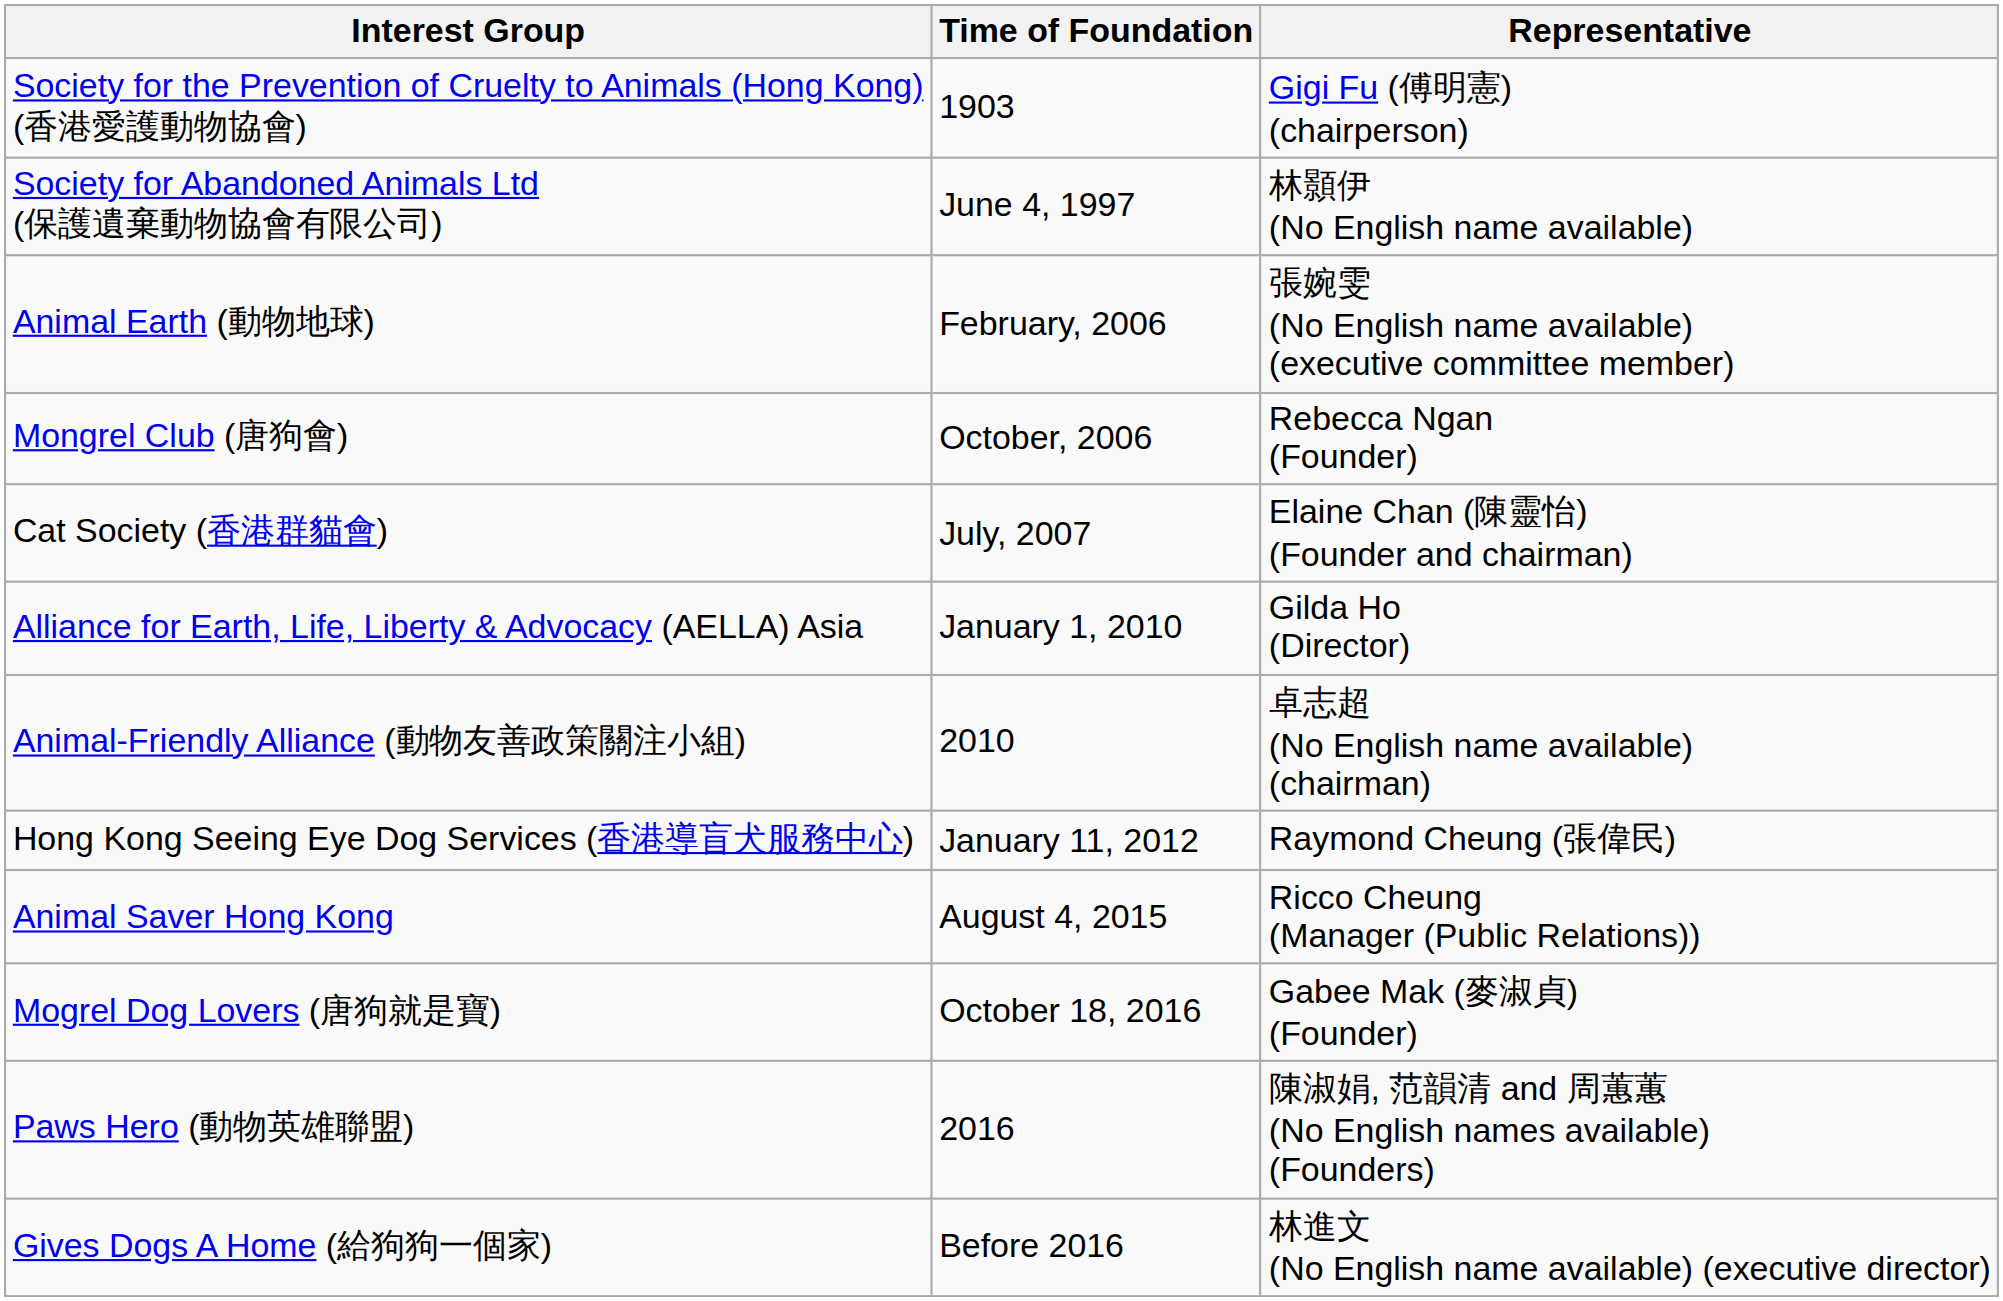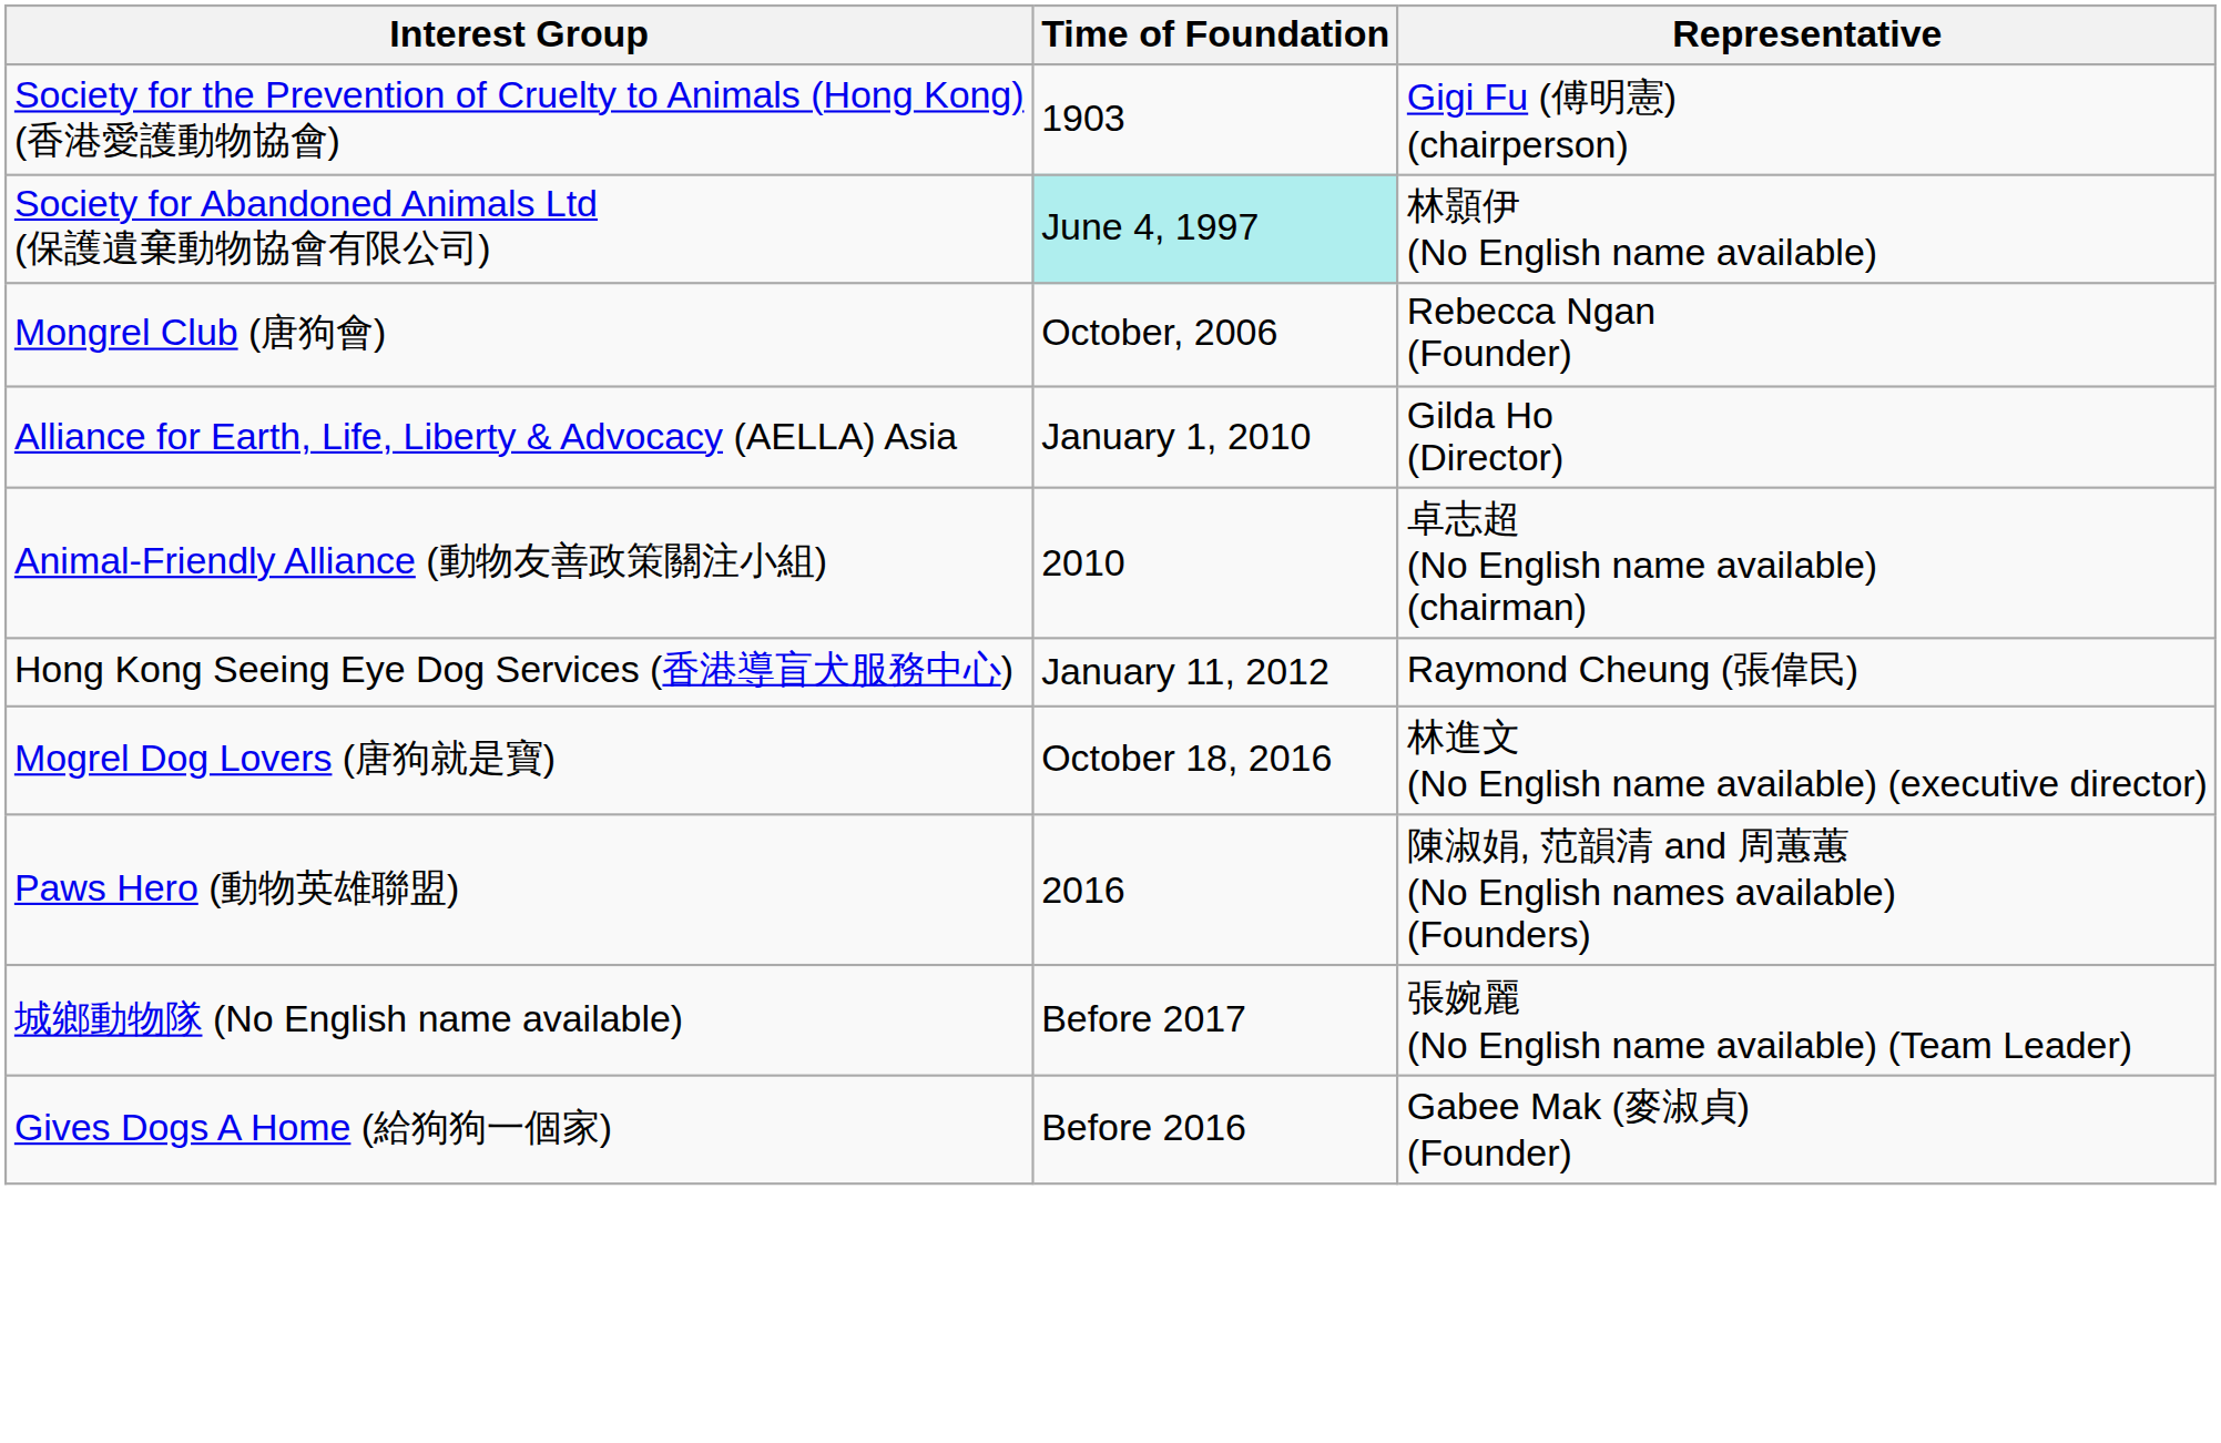Society for Abandoned Animals Ltd (保護遺棄動物協會有限公司) | Time of Foundation: no background -> paleturquoise background
- row: Animal Earth (動物地球) | February, 2006 | 張婉雯 (No English name available) (executive committee member)
- row: Cat Society (香港群貓會) | July, 2007 | Elaine Chan (陳靈怡) (Founder and chairman)
- row: Animal Saver Hong Kong | August 4, 2015 | Ricco Cheung (Manager (Public Relations))
Mogrel Dog Lovers (唐狗就是寶) | Representative: Gabee Mak (麥淑貞) (Founder) -> 林進文 (No English name available) (executive director)
+ row: 城鄉動物隊 (No English name available) | Before 2017 | 張婉麗 (No English name available) (Team Leader)
Gives Dogs A Home (給狗狗一個家) | Representative: 林進文 (No English name available) (executive director) -> Gabee Mak (麥淑貞) (Founder)
